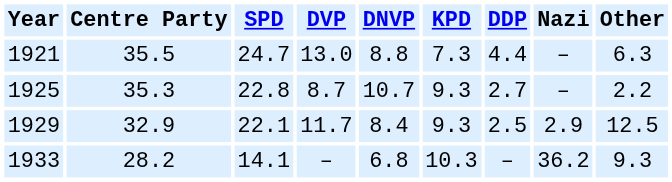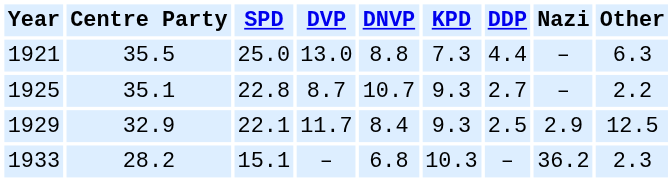1921 | SPD: 24.7 -> 25.0
1925 | Centre Party: 35.3 -> 35.1
1933 | SPD: 14.1 -> 15.1
1933 | Other: 9.3 -> 2.3
